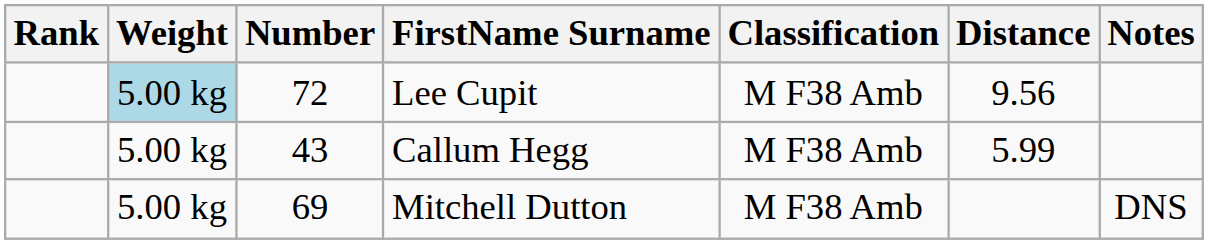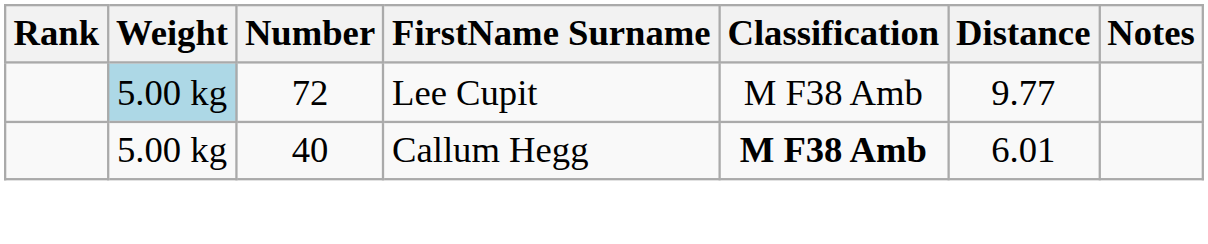Lee Cupit | Distance: 9.56 -> 9.77
Callum Hegg | Number: 43 -> 40
Callum Hegg | Classification: normal -> bold
Callum Hegg | Distance: 5.99 -> 6.01
- row: 5.00 kg | 69 | Mitchell Dutton | M F38 Amb | DNS
